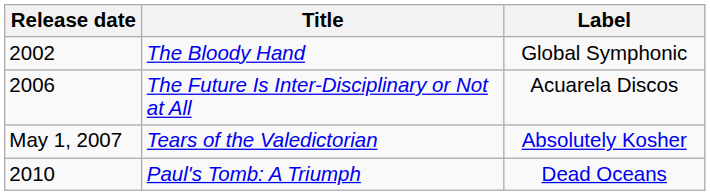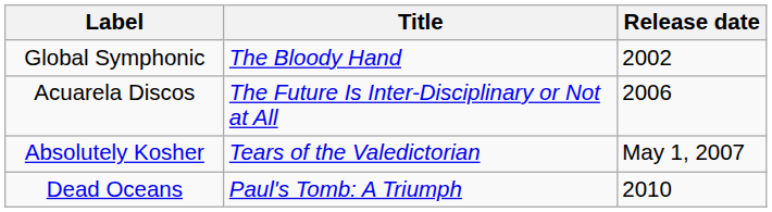columns swapped: Release date <-> Label
